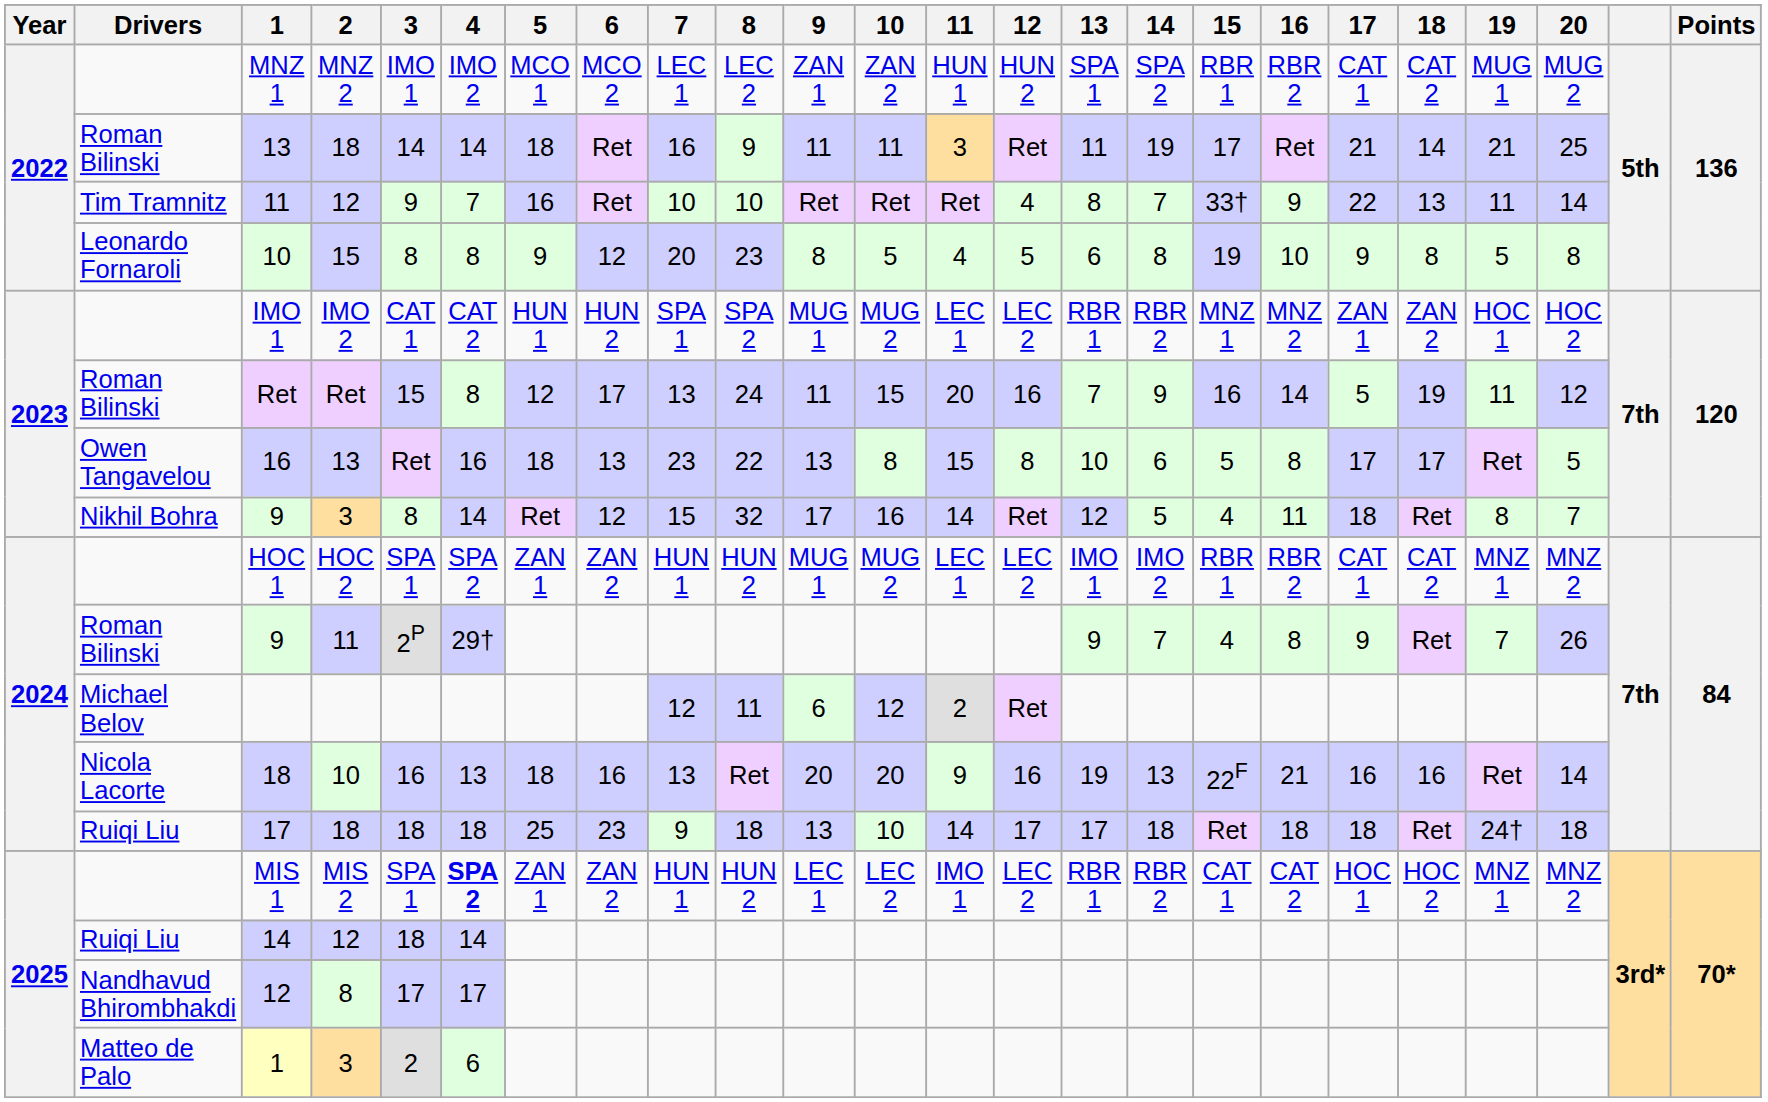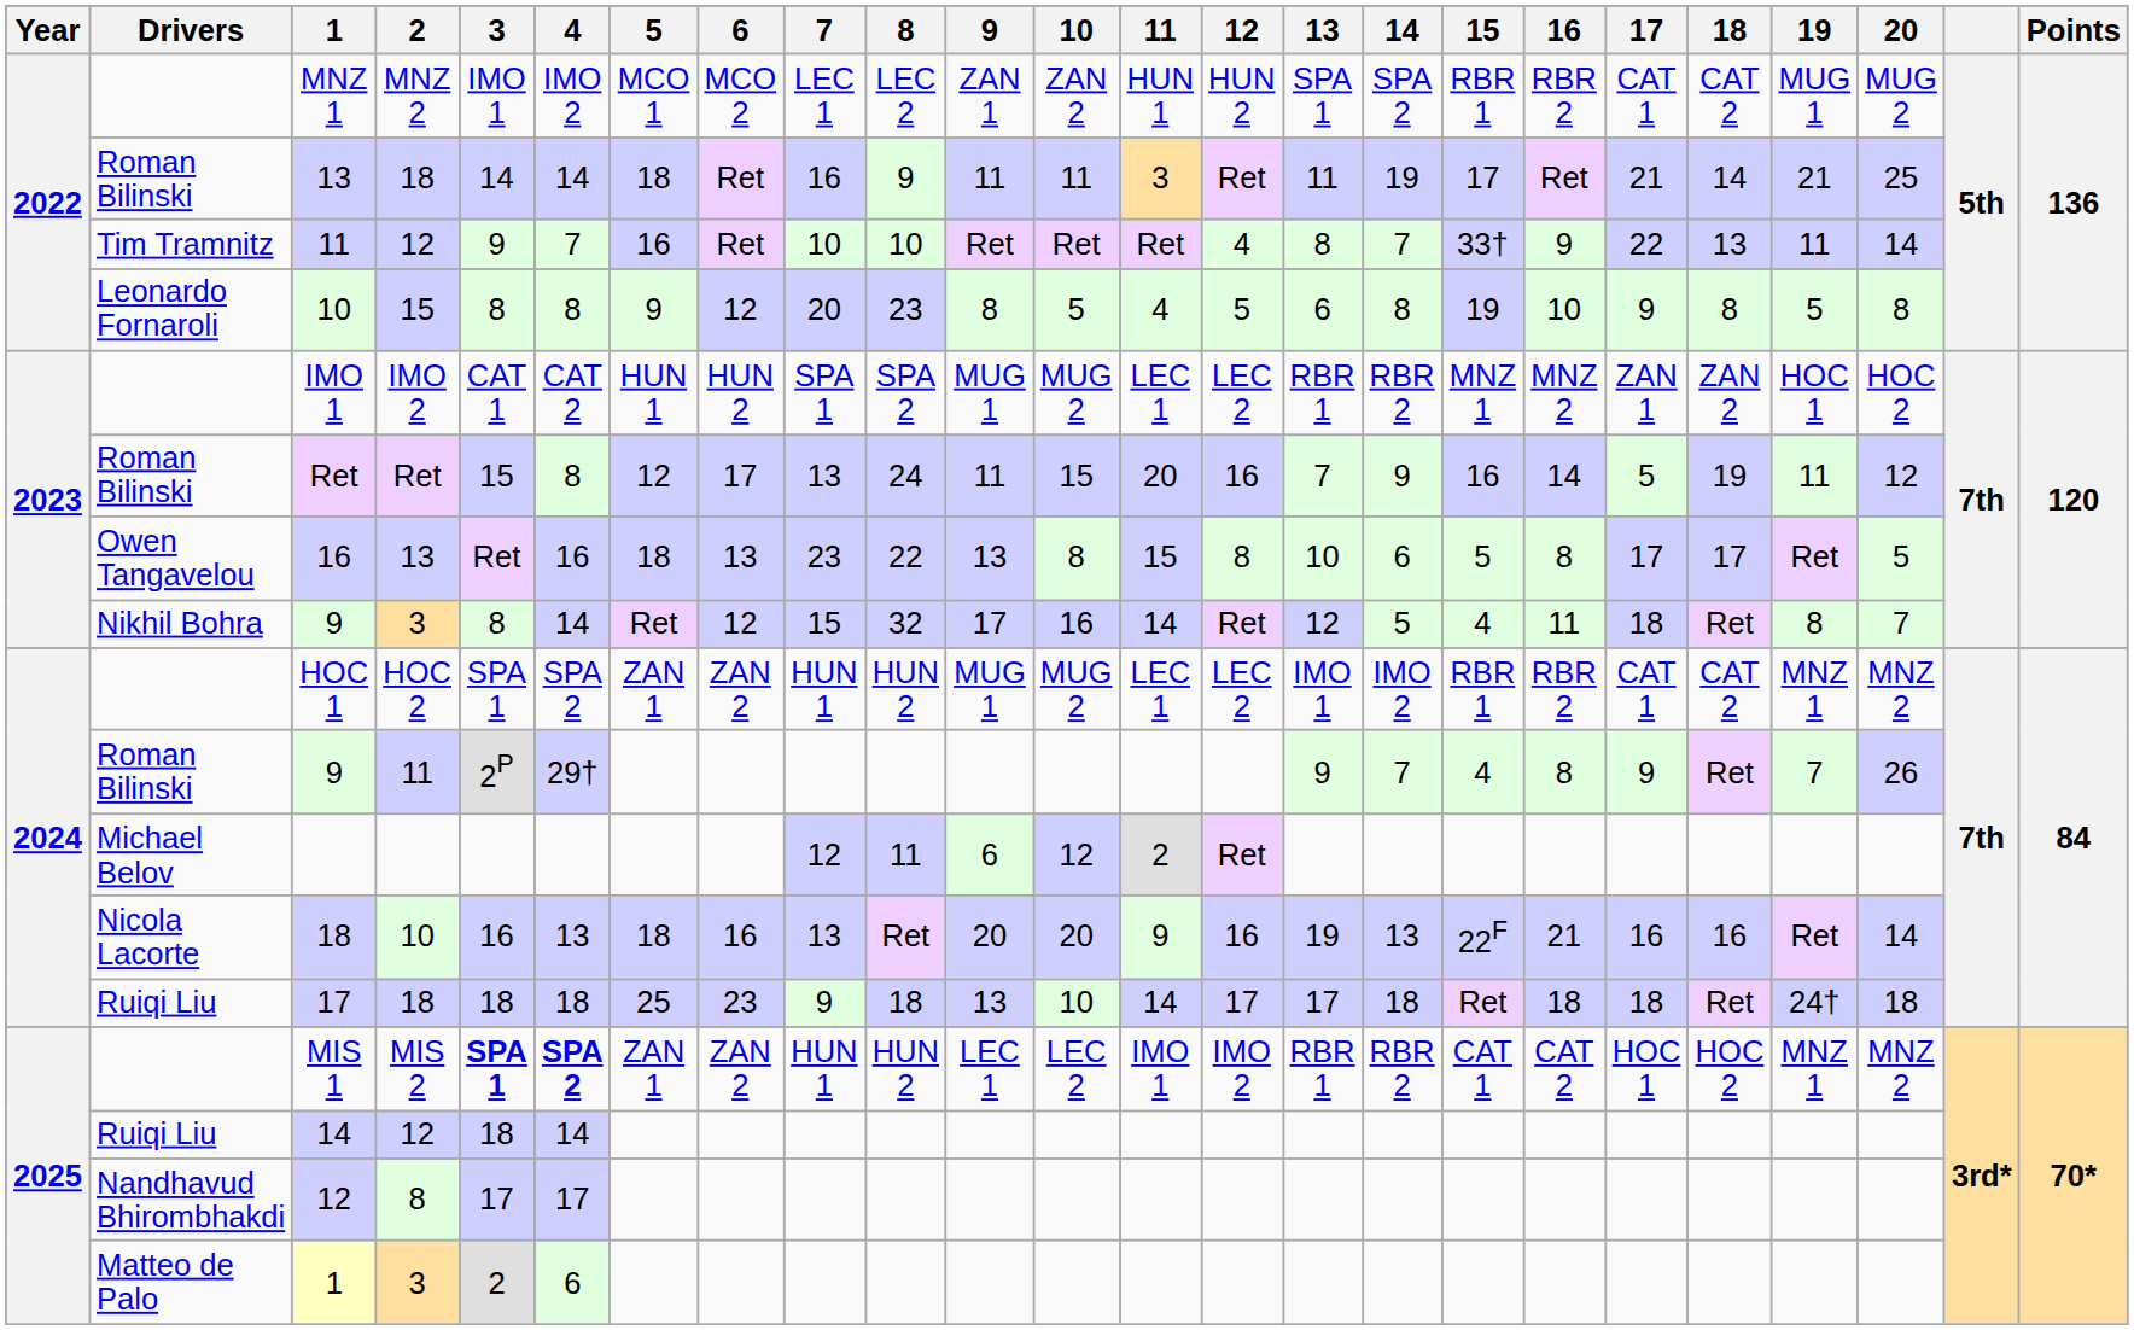MIS 1 | 3: normal -> bold
MIS 1 | 12: LEC 2 -> IMO 2
